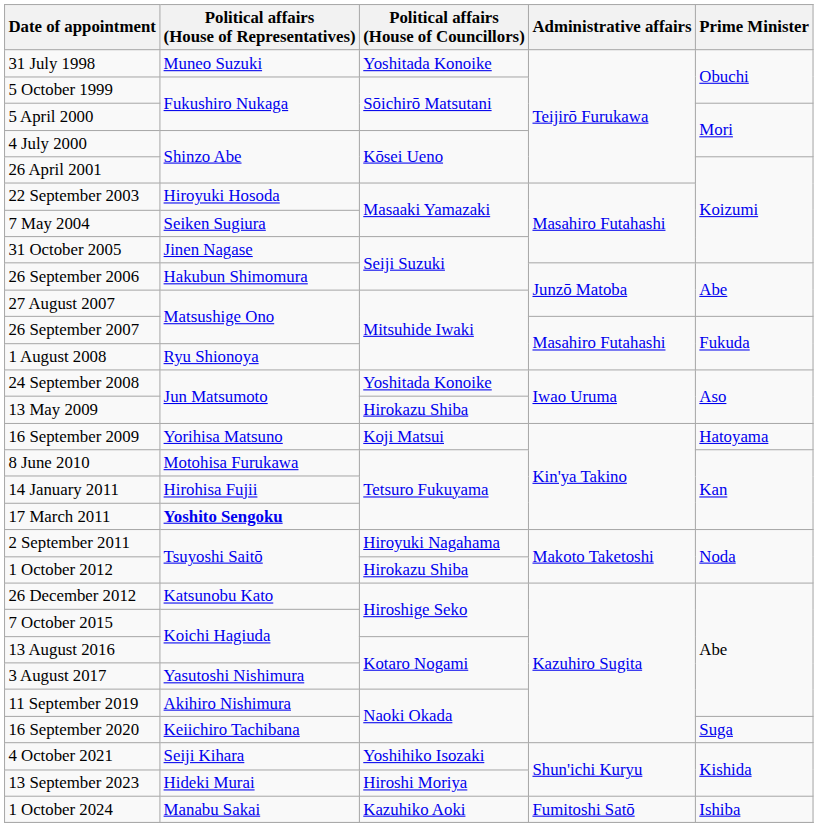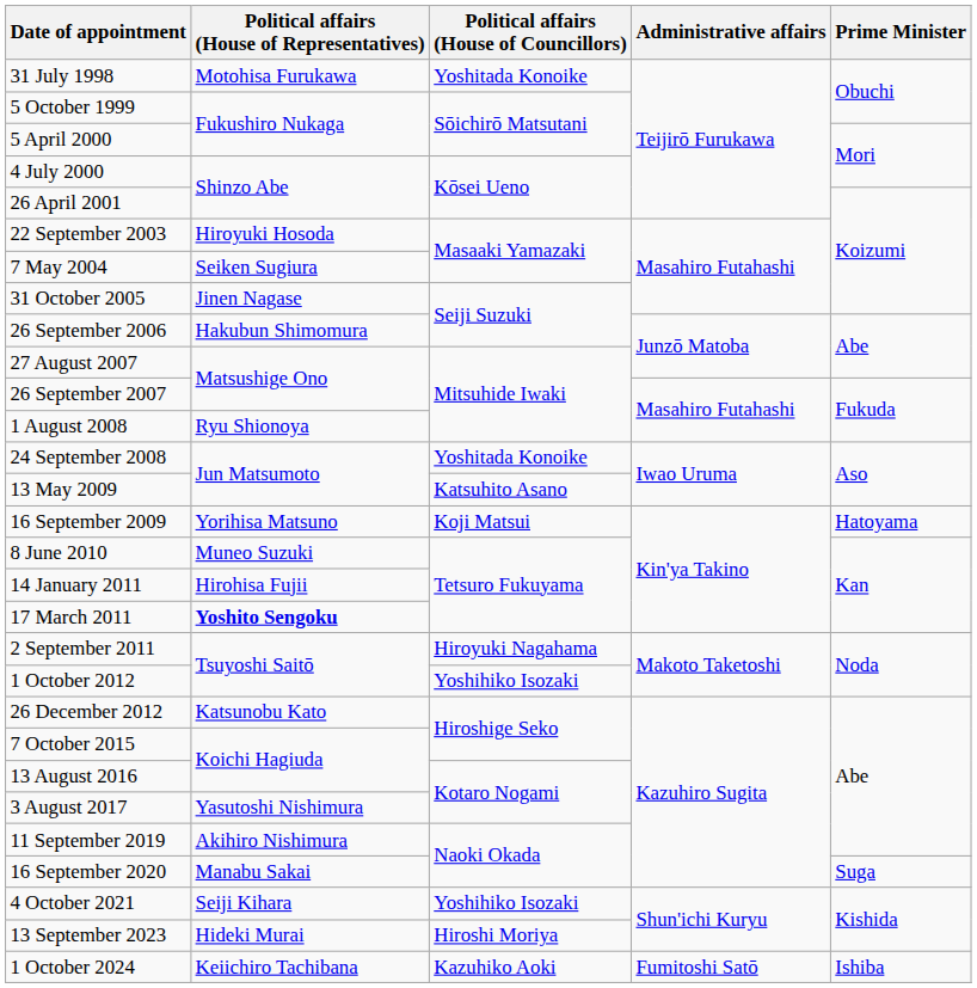31 July 1998 | Political affairs (House of Representatives): Muneo Suzuki -> Motohisa Furukawa
13 May 2009 | Political affairs (House of Councillors): Hirokazu Shiba -> Katsuhito Asano
8 June 2010 | Political affairs (House of Representatives): Motohisa Furukawa -> Muneo Suzuki
1 October 2012 | Political affairs (House of Councillors): Hirokazu Shiba -> Yoshihiko Isozaki
16 September 2020 | Political affairs (House of Representatives): Keiichiro Tachibana -> Manabu Sakai
1 October 2024 | Political affairs (House of Representatives): Manabu Sakai -> Keiichiro Tachibana
